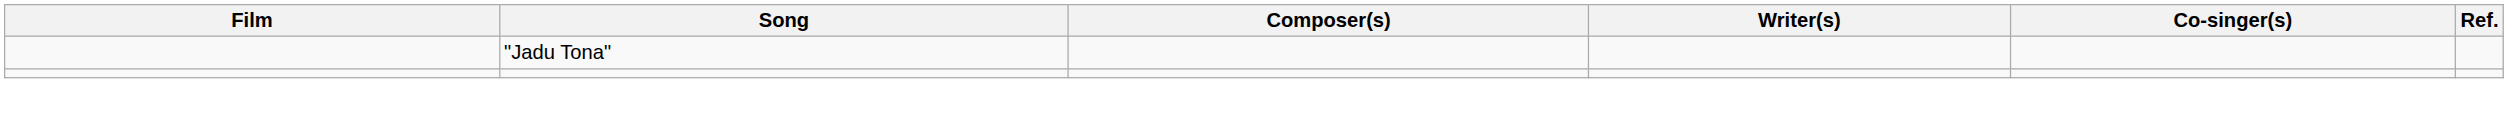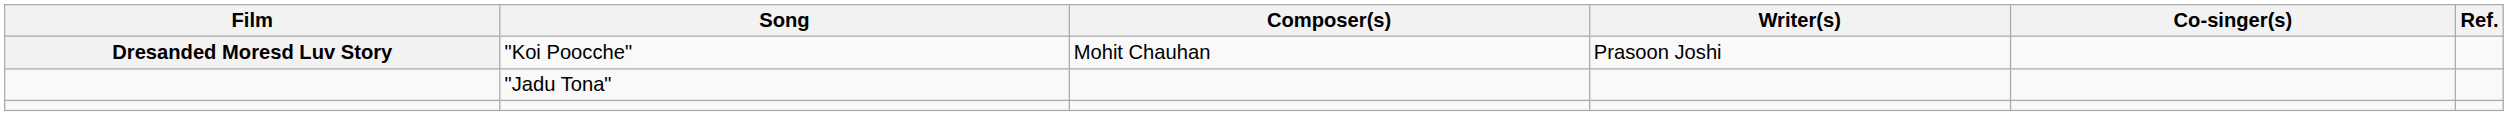+ row: Dresanded Moresd Luv Story | "Koi Poocche" | Mohit Chauhan | Prasoon Joshi
